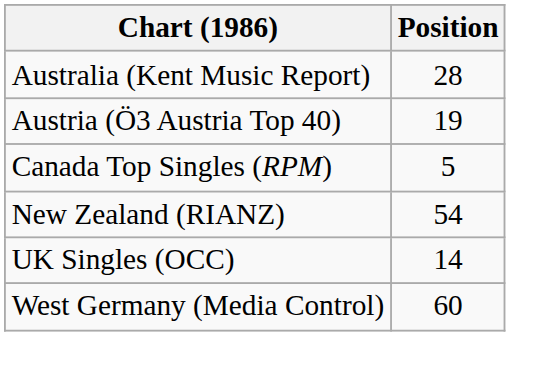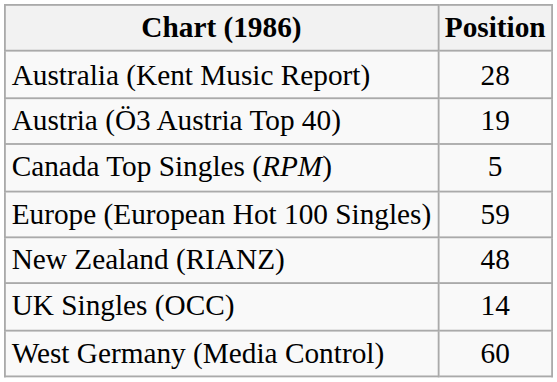+ row: Europe (European Hot 100 Singles) | 59
New Zealand (RIANZ) | Position: 54 -> 48
